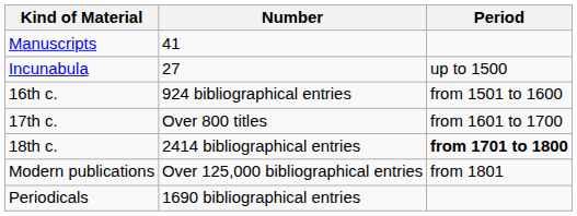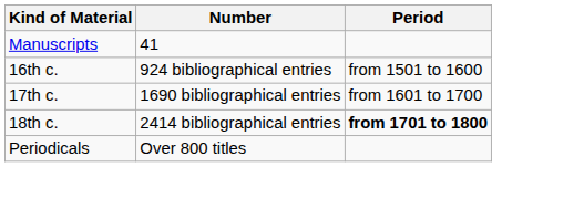- row: Incunabula | 27 | up to 1500
17th c. | Number: Over 800 titles -> 1690 bibliographical entries
- row: Modern publications | Over 125,000 bibliographical entries | from 1801
Periodicals | Number: 1690 bibliographical entries -> Over 800 titles
